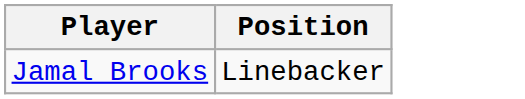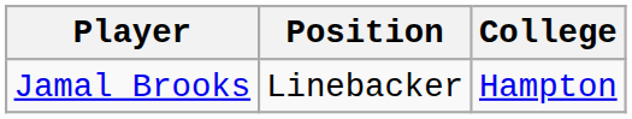+ column: College | Hampton
